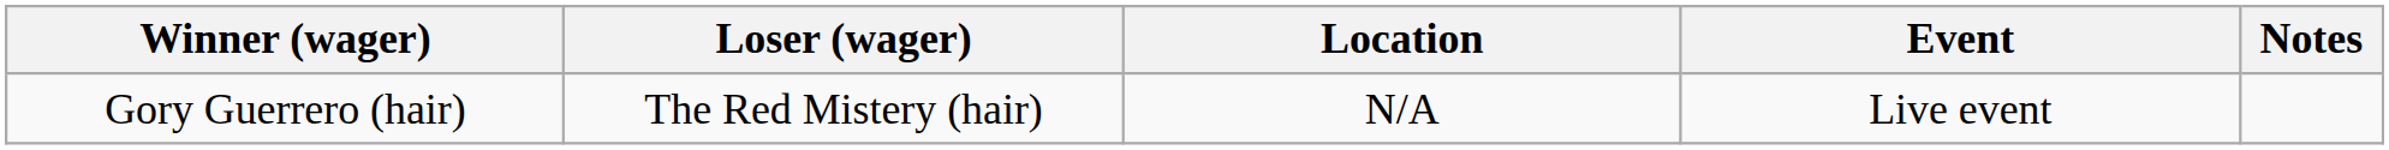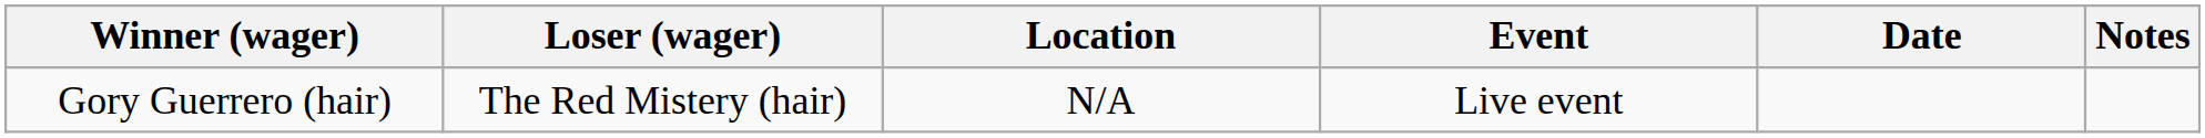+ column: Date
